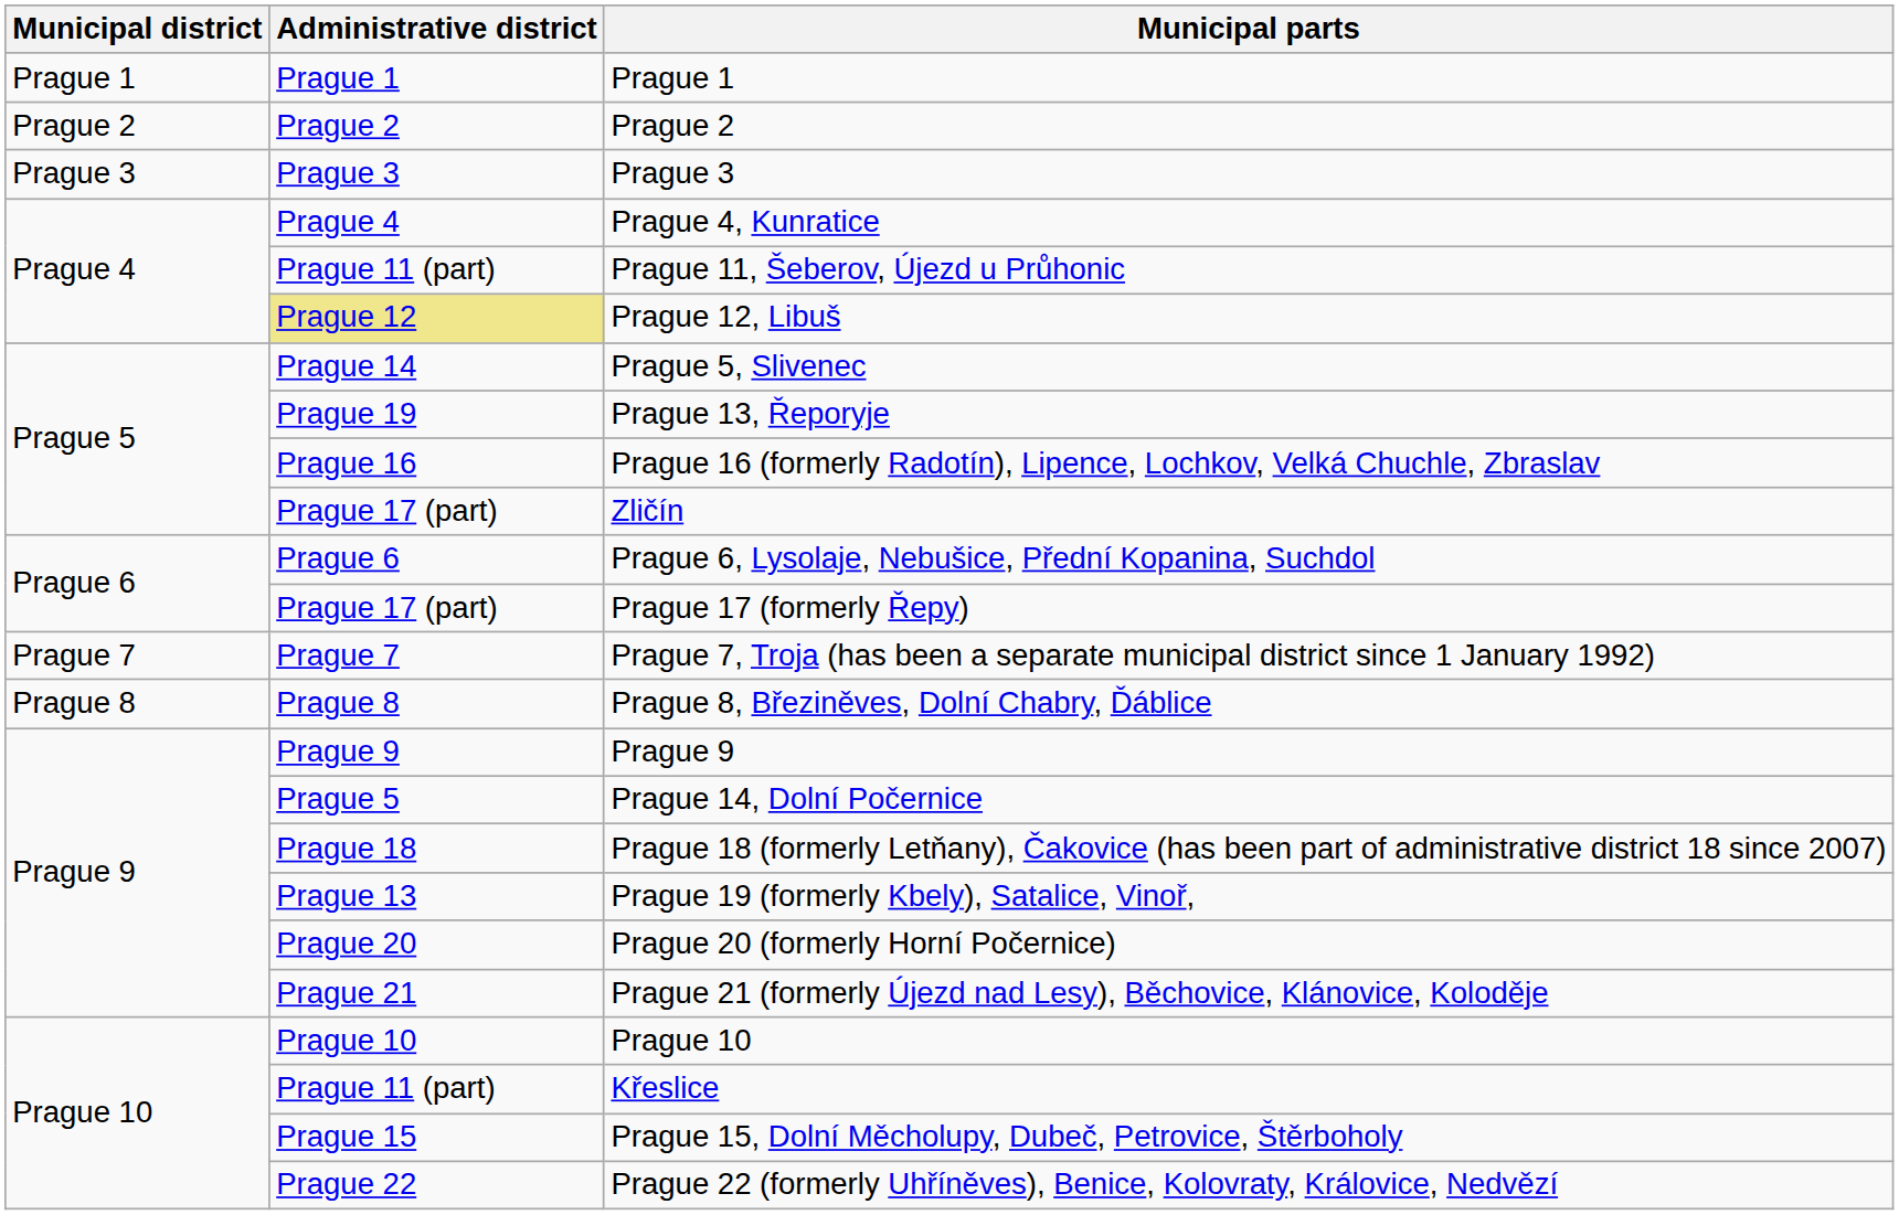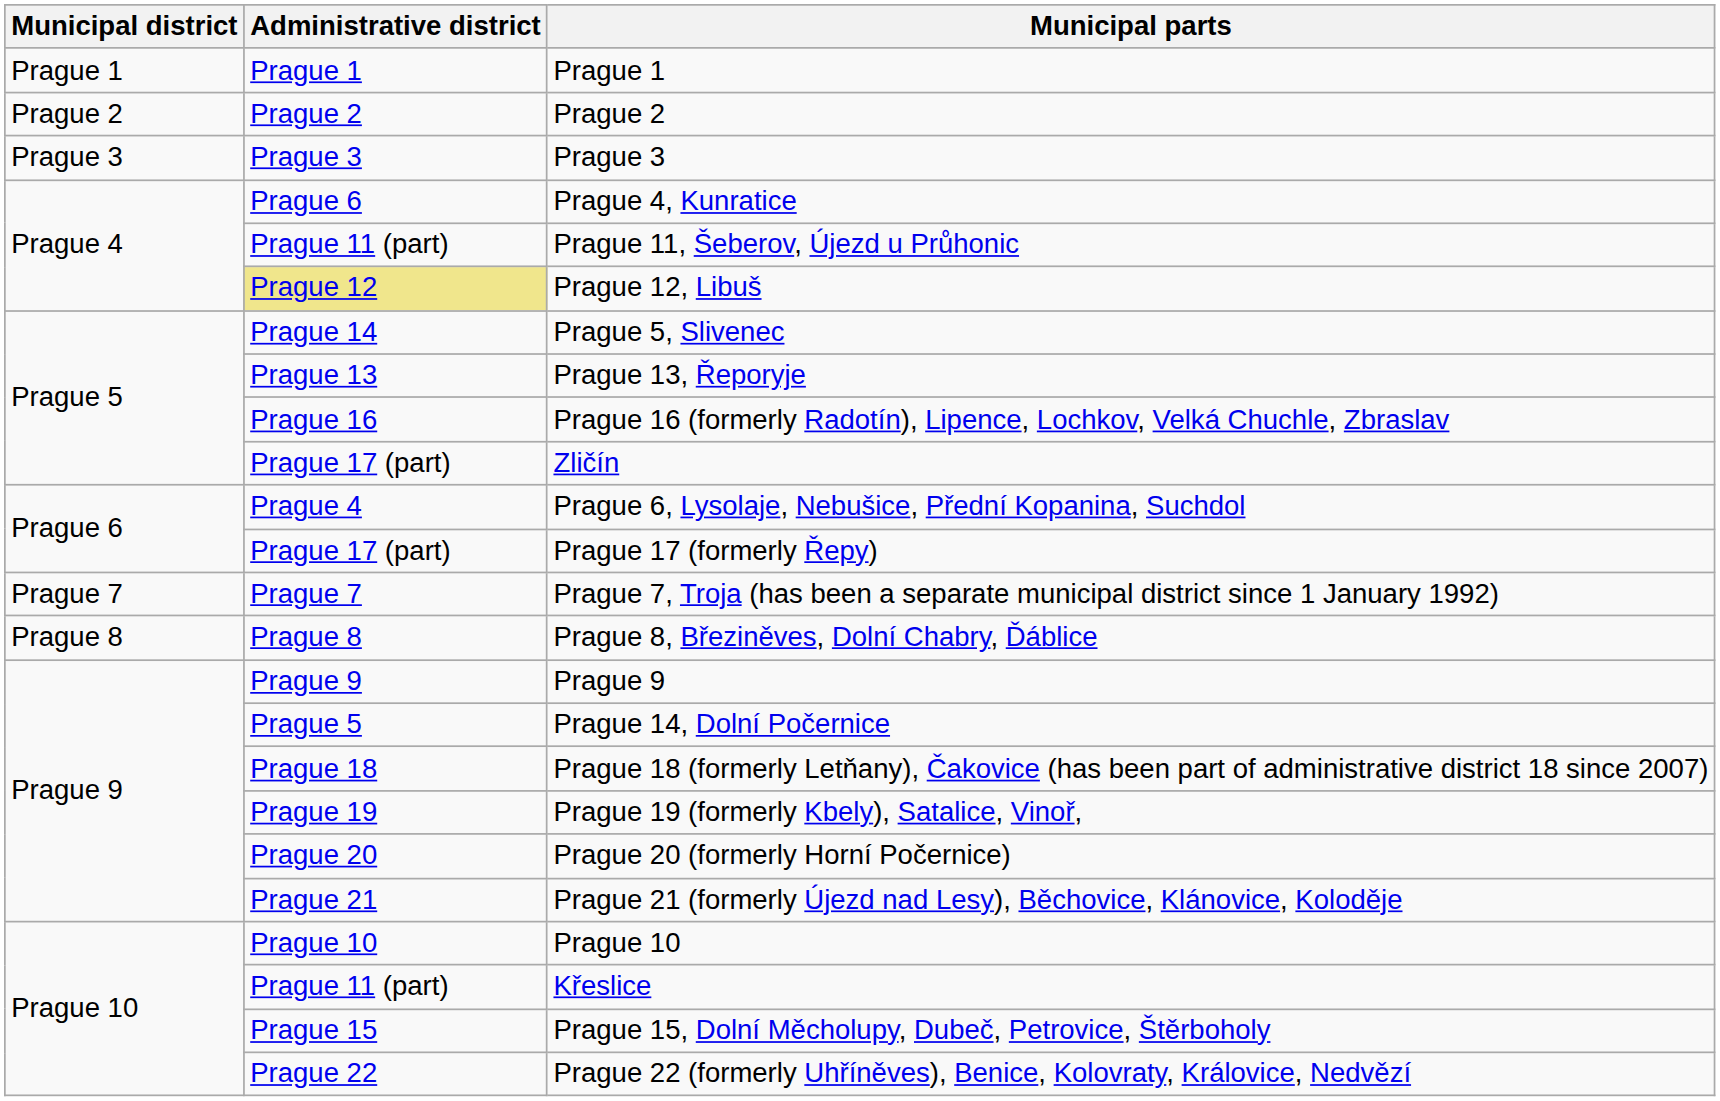Prague 4, Kunratice | Administrative district: Prague 4 -> Prague 6
Prague 13, Řeporyje | Administrative district: Prague 19 -> Prague 13
Prague 6, Lysolaje, Nebušice, Přední Kopanina, Suchdol | Administrative district: Prague 6 -> Prague 4
Prague 19 (formerly Kbely), Satalice, Vinoř, | Administrative district: Prague 13 -> Prague 19
